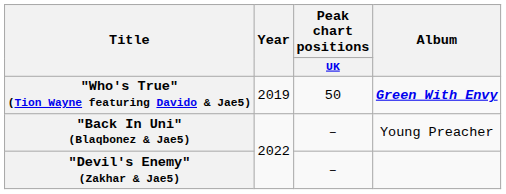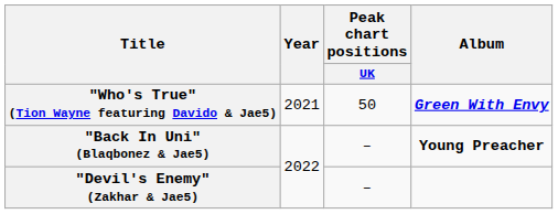"Who's True" (Tion Wayne featuring Davido & Jae5) | Year: 2019 -> 2021
"Back In Uni" (Blaqbonez & Jae5) | Album: normal -> bold
